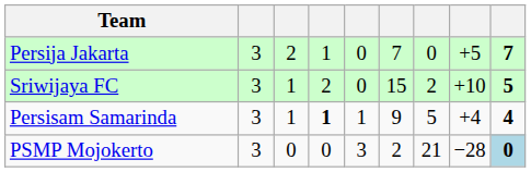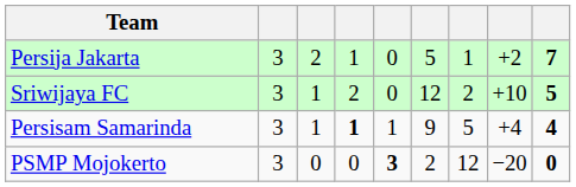Persija Jakarta | column 6: 7 -> 5
Persija Jakarta | column 7: 0 -> 1
Persija Jakarta | column 8: +5 -> +2
Sriwijaya FC | column 6: 15 -> 12
PSMP Mojokerto | column 5: normal -> bold
PSMP Mojokerto | column 7: 21 -> 12
PSMP Mojokerto | column 8: −28 -> −20
PSMP Mojokerto | column 9: lightblue background -> no background
